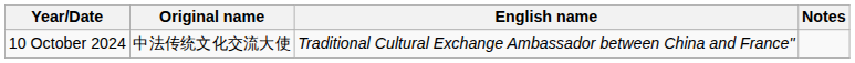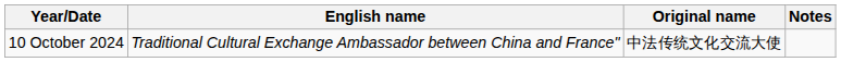columns swapped: Original name <-> English name
